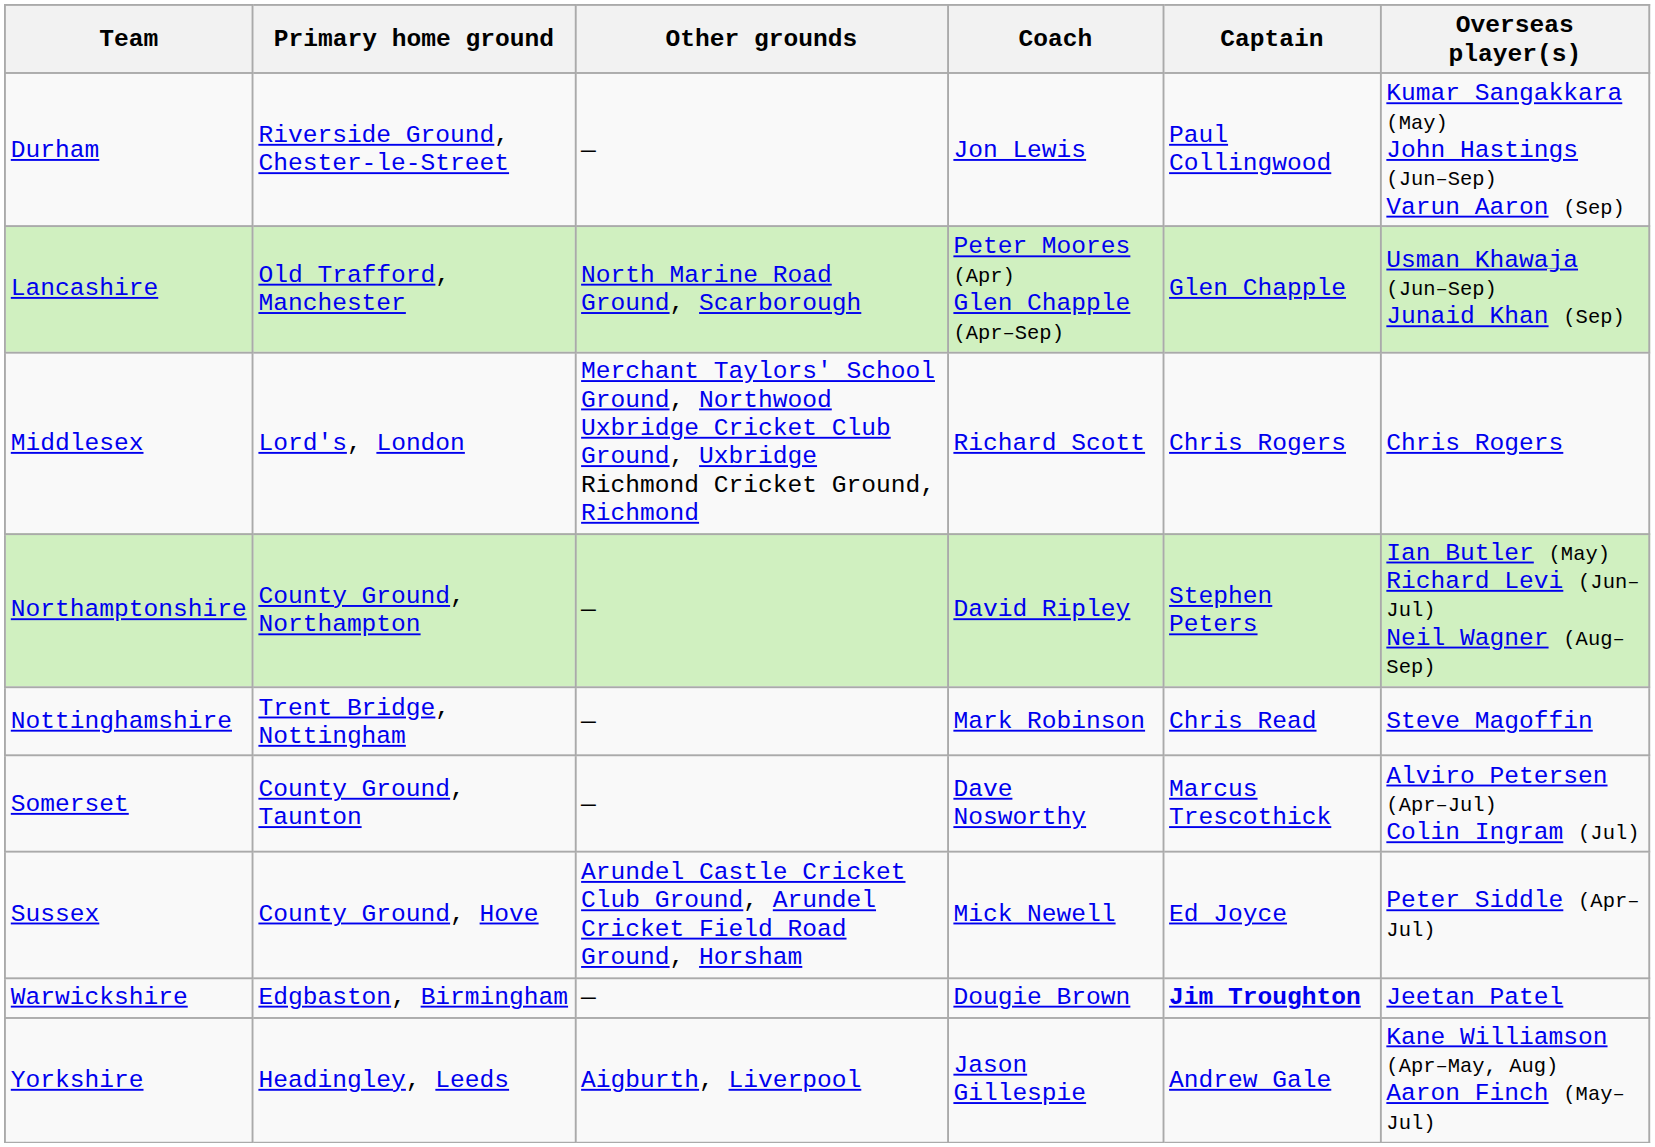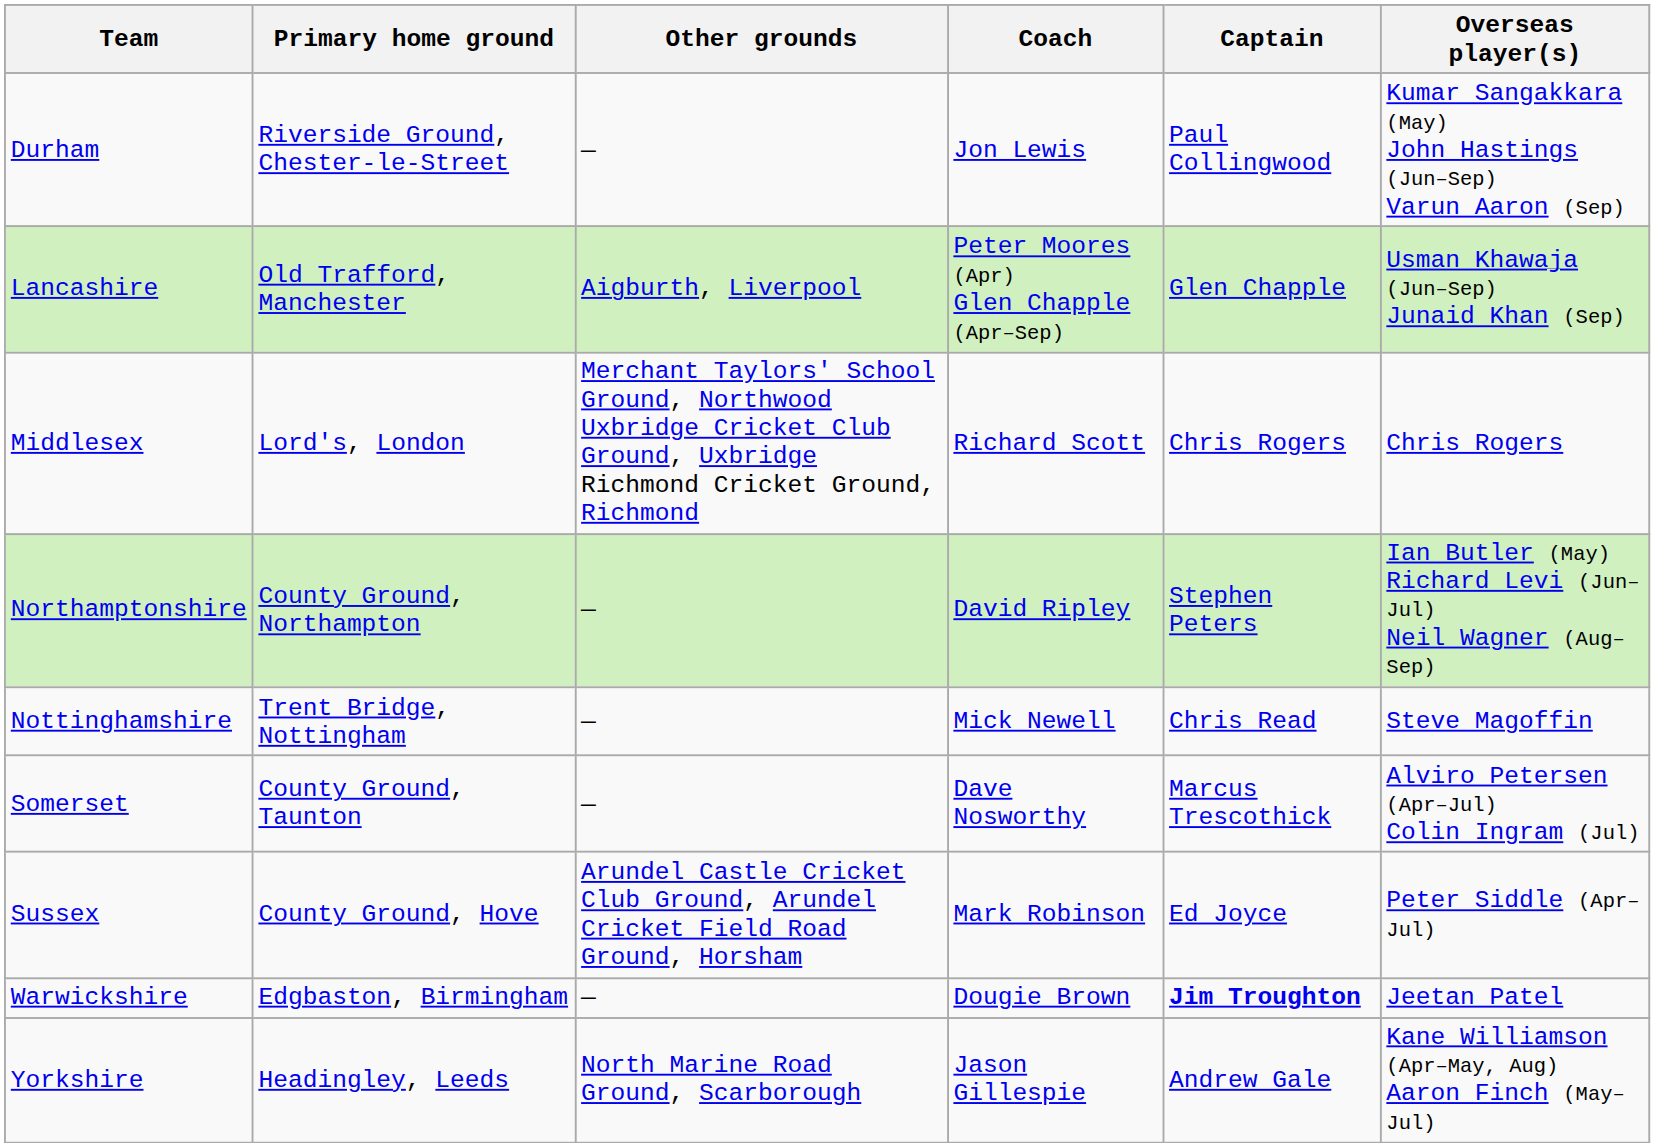Lancashire | Other grounds: North Marine Road Ground, Scarborough -> Aigburth, Liverpool
Nottinghamshire | Coach: Mark Robinson -> Mick Newell
Sussex | Coach: Mick Newell -> Mark Robinson
Yorkshire | Other grounds: Aigburth, Liverpool -> North Marine Road Ground, Scarborough
